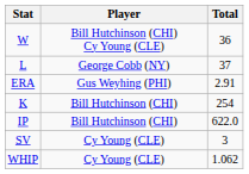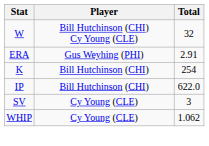W | Total: 36 -> 32
- row: L | George Cobb (NY) | 37
